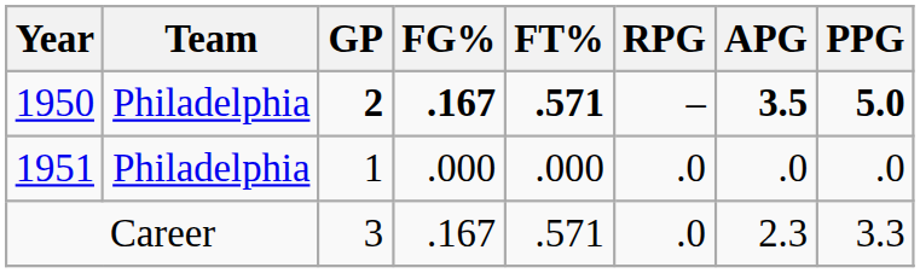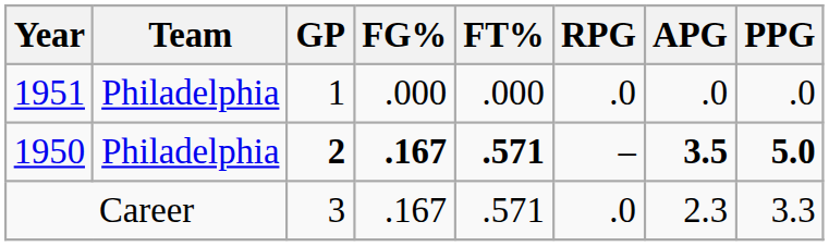rows swapped: 1950 <-> 1951
